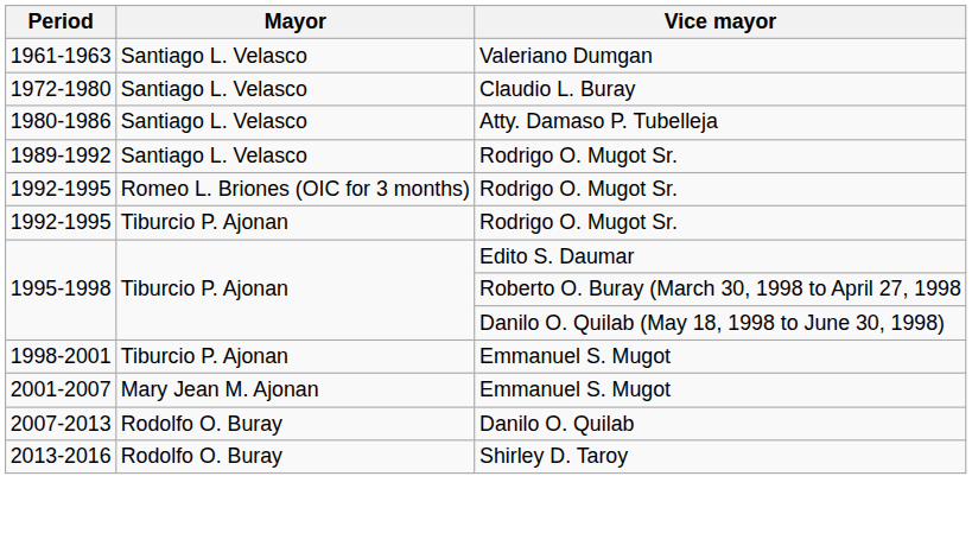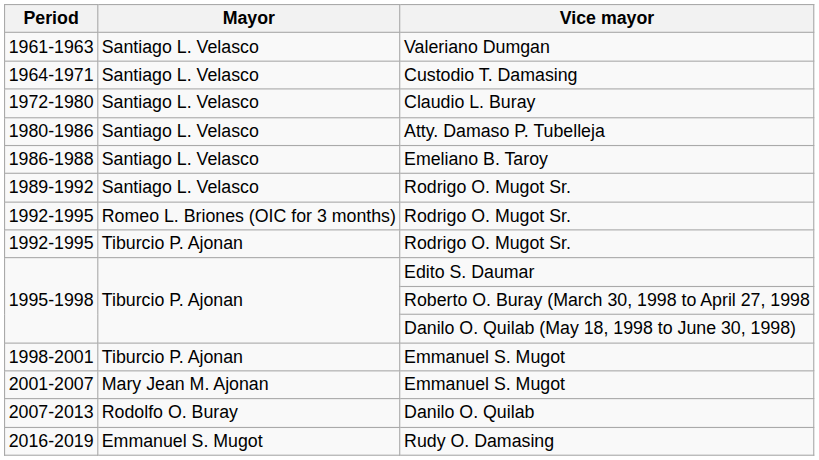+ row: 1964-1971 | Santiago L. Velasco | Custodio T. Damasing
+ row: 1986-1988 | Santiago L. Velasco | Emeliano B. Taroy
- row: 2013-2016 | Rodolfo O. Buray | Shirley D. Taroy
+ row: 2016-2019 | Emmanuel S. Mugot | Rudy O. Damasing
